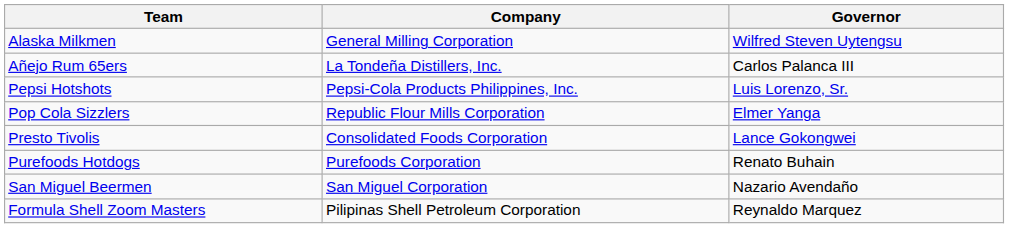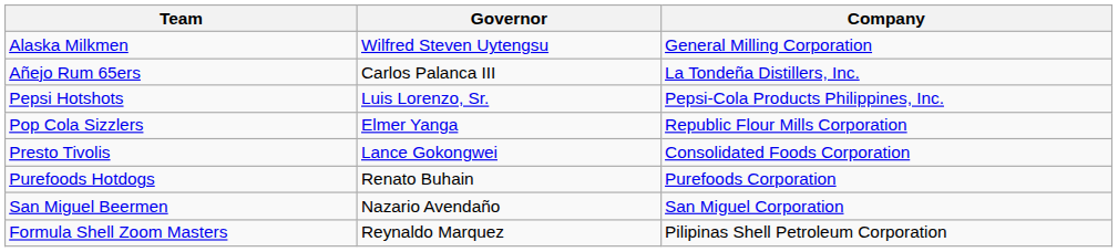columns swapped: Company <-> Governor
